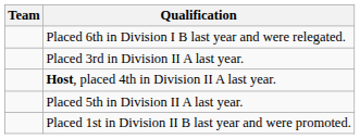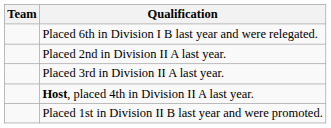+ row: Placed 2nd in Division II A last year.
- row: Placed 5th in Division II A last year.
